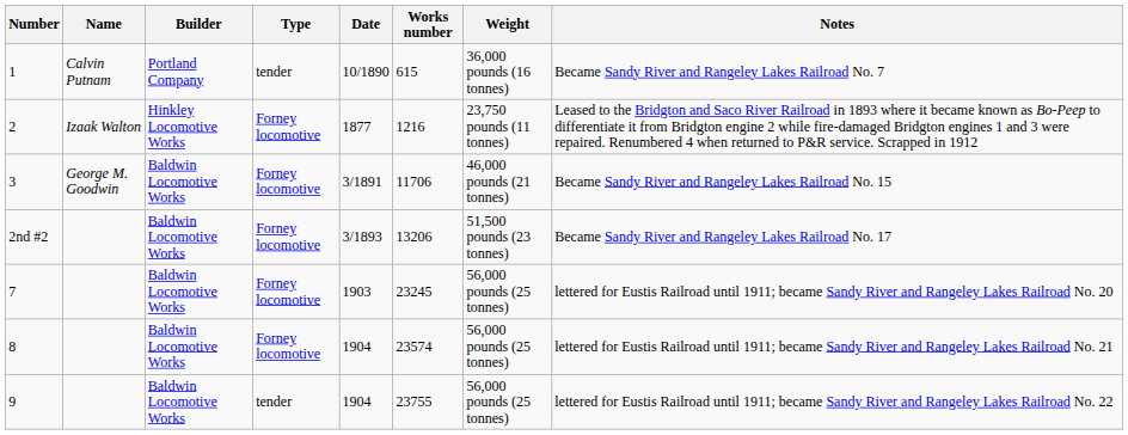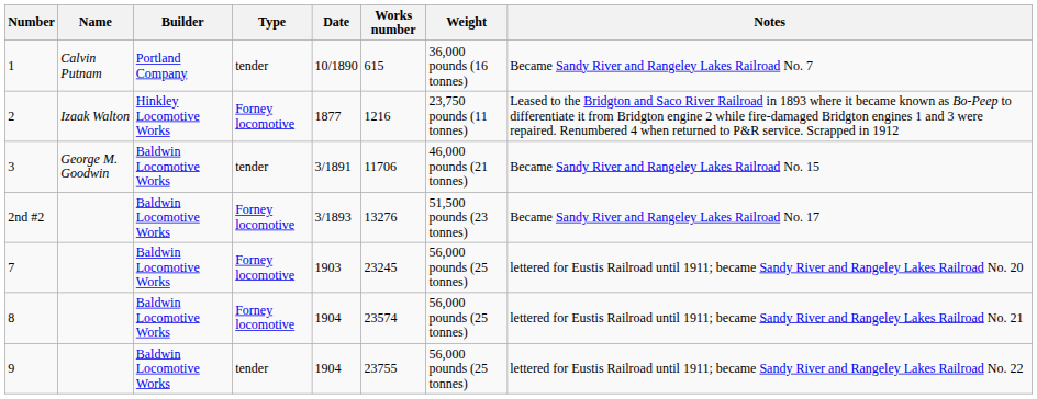3 | Type: Forney locomotive -> tender
2nd #2 | Works number: 13206 -> 13276
